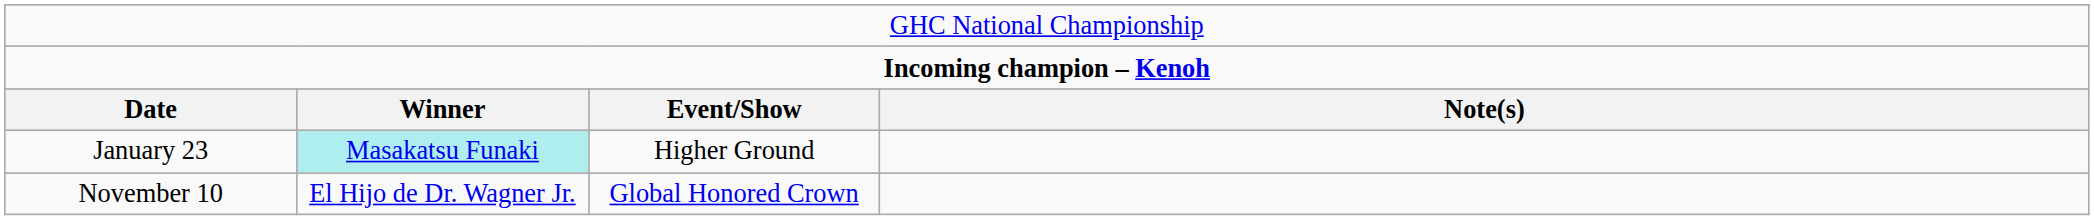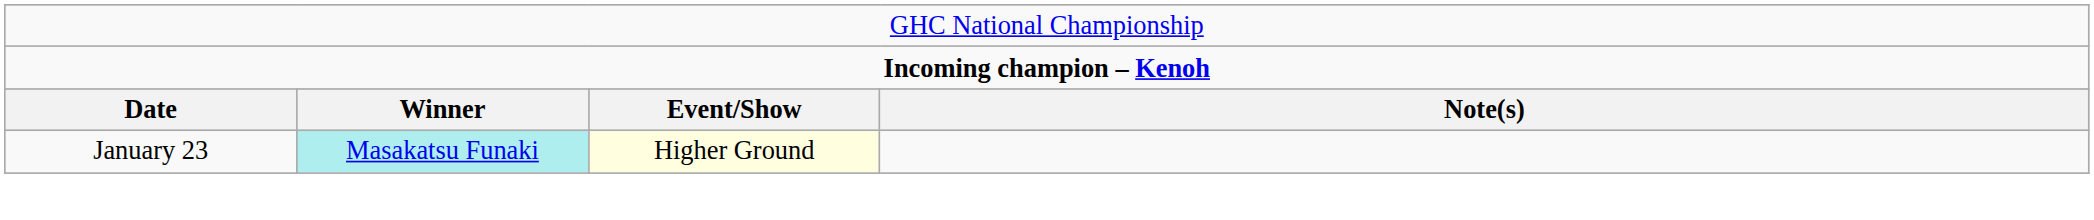January 23 | column 3: no background -> lightyellow background
- row: November 10 | El Hijo de Dr. Wagner Jr. | Global Honored Crown
